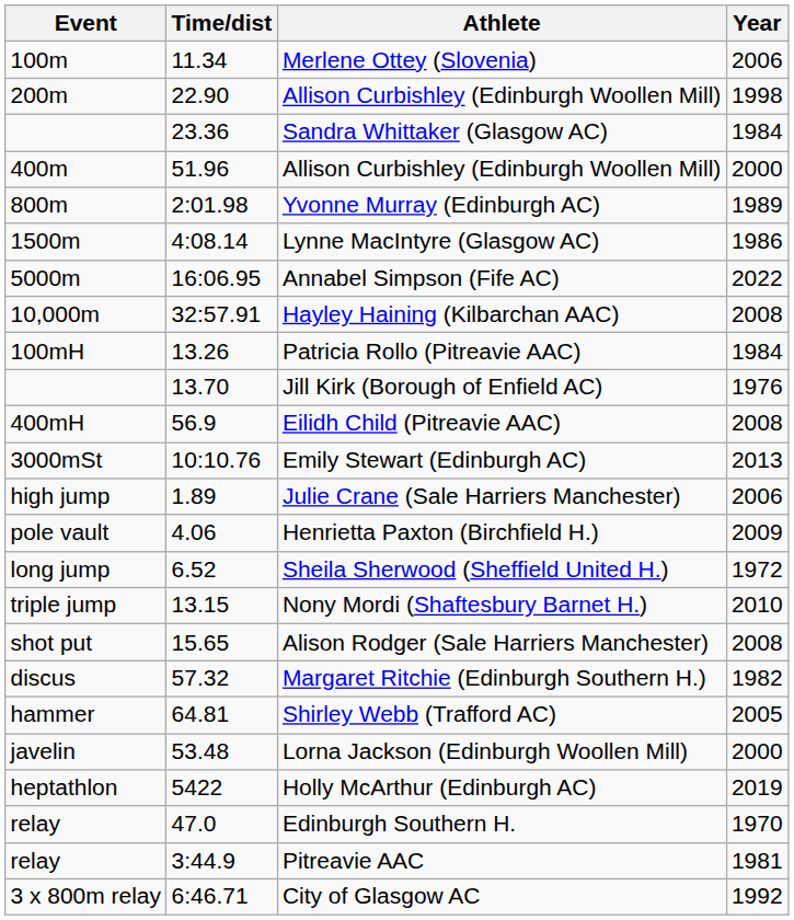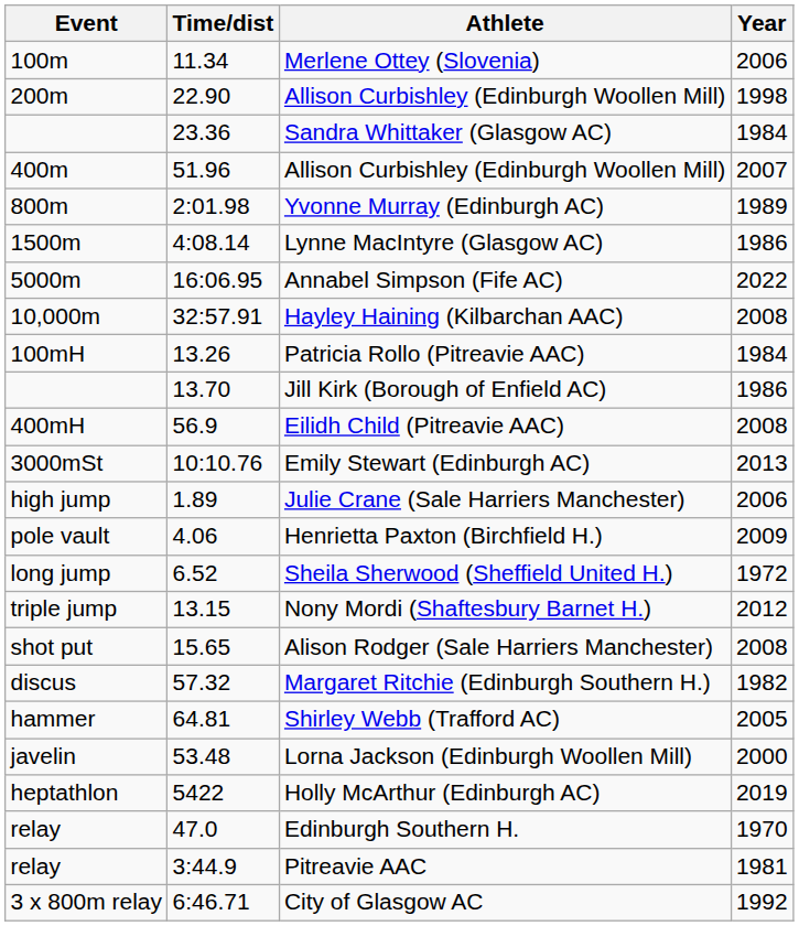400m / Allison Curbishley (Edinburgh Woollen Mill) | Year: 2000 -> 2007
Jill Kirk (Borough of Enfield AC) | Year: 1976 -> 1986
Nony Mordi (Shaftesbury Barnet H.) | Year: 2010 -> 2012
